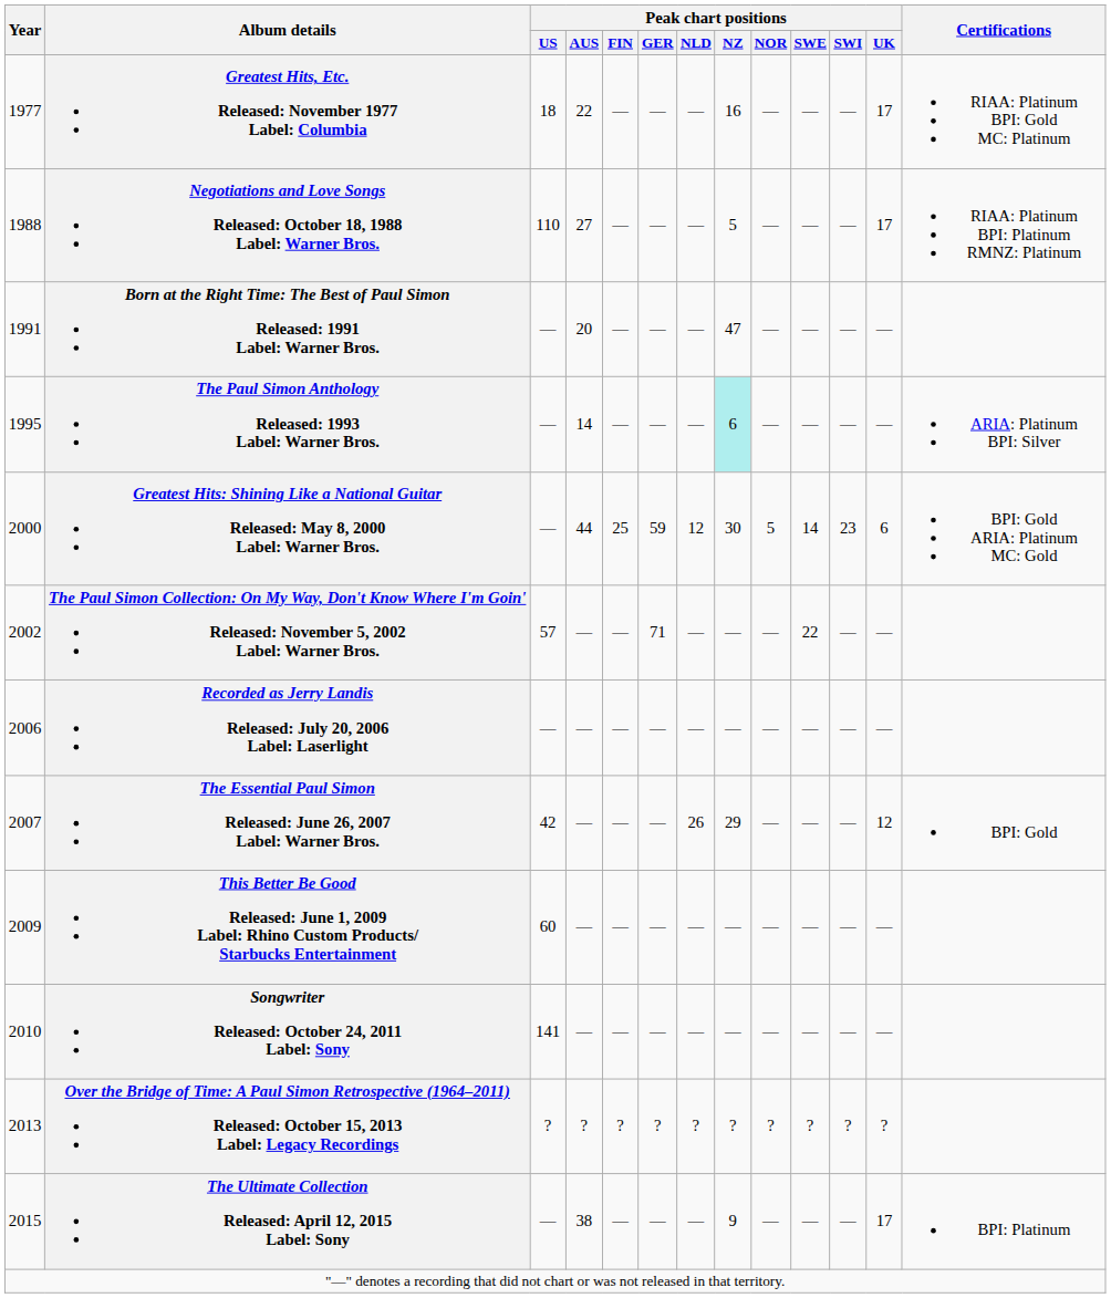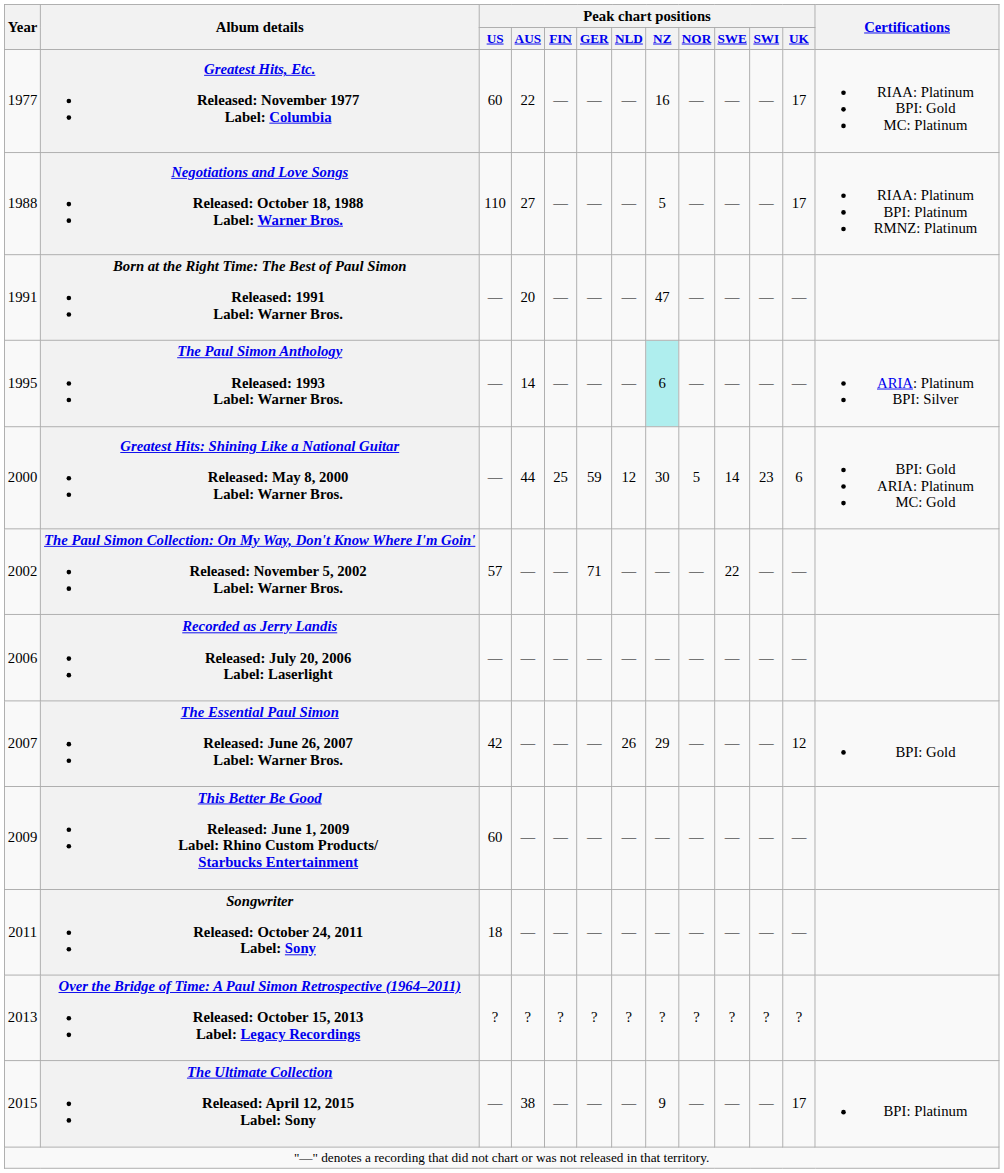Greatest Hits, Etc. Released: November 1977 Label: Columbia | Peak chart positions / US: 18 -> 60
Songwriter Released: October 24, 2011 Label: Sony | Year: 2010 -> 2011
Songwriter Released: October 24, 2011 Label: Sony | Peak chart positions / US: 141 -> 18
